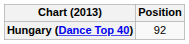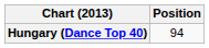Hungary (Dance Top 40) | Position: 92 -> 94
